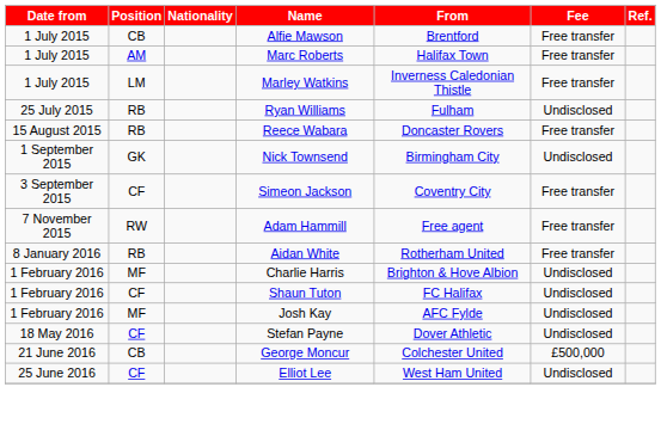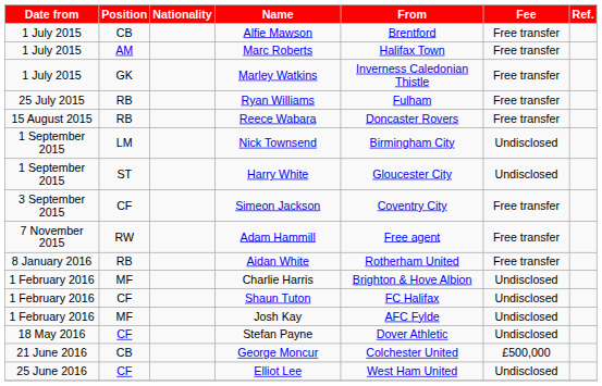Marley Watkins | Position: LM -> GK
Ryan Williams | Fee: Undisclosed -> Free transfer
Nick Townsend | Position: GK -> LM
+ row: 1 September 2015 | ST | Harry White | Gloucester City | Undisclosed
